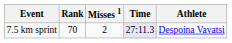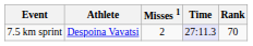columns swapped: Athlete <-> Rank
